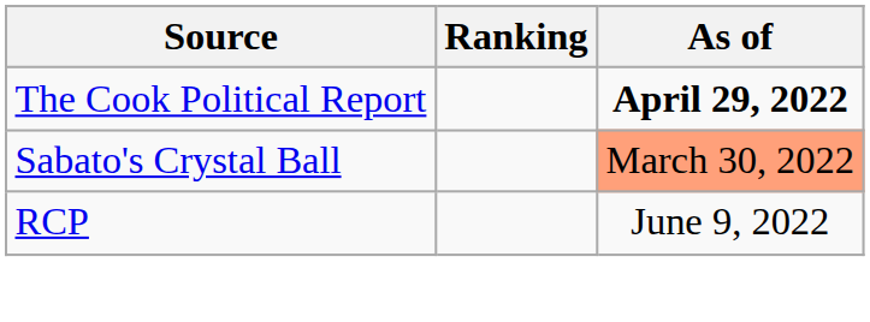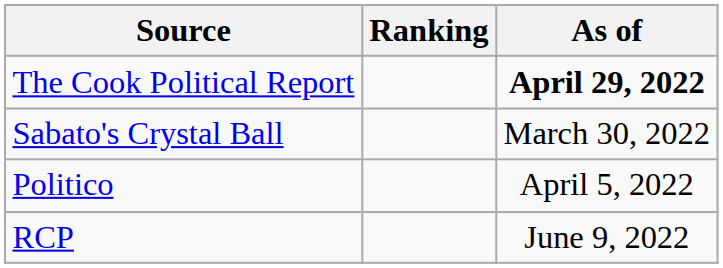Sabato's Crystal Ball | As of: lightsalmon background -> no background
+ row: Politico | April 5, 2022
